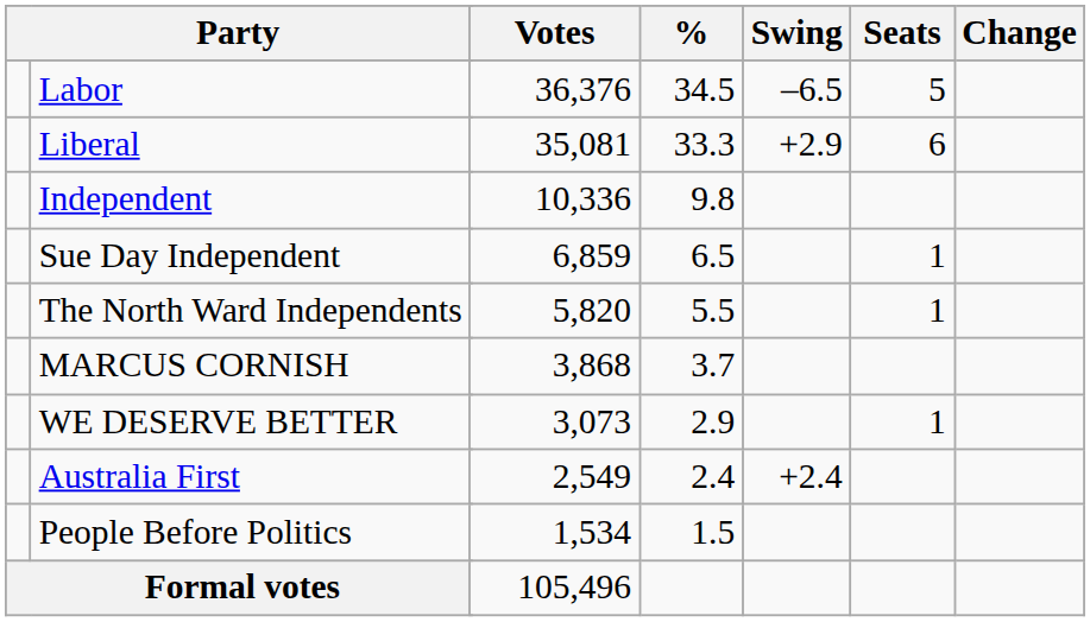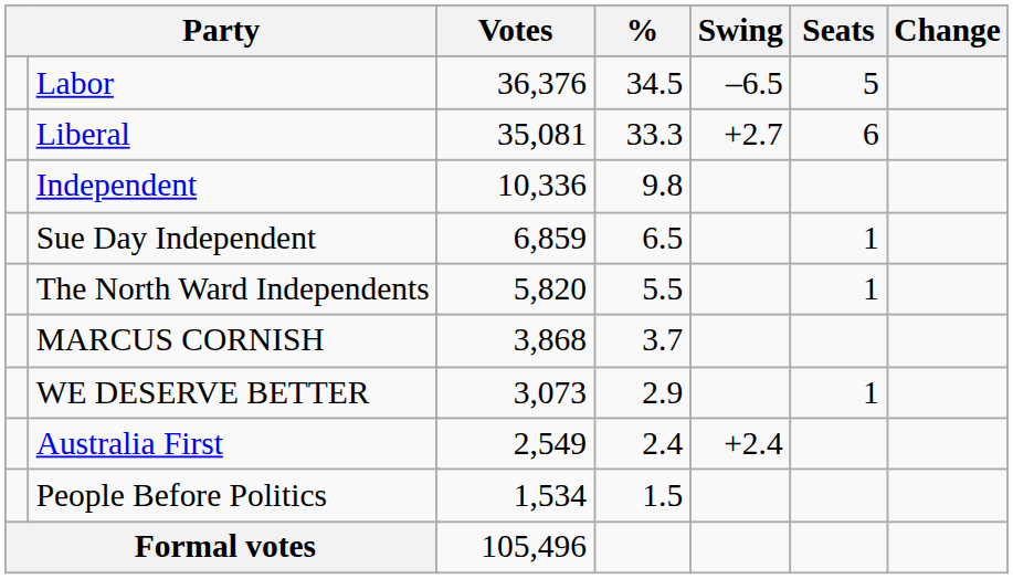Liberal | Swing: +2.9 -> +2.7
